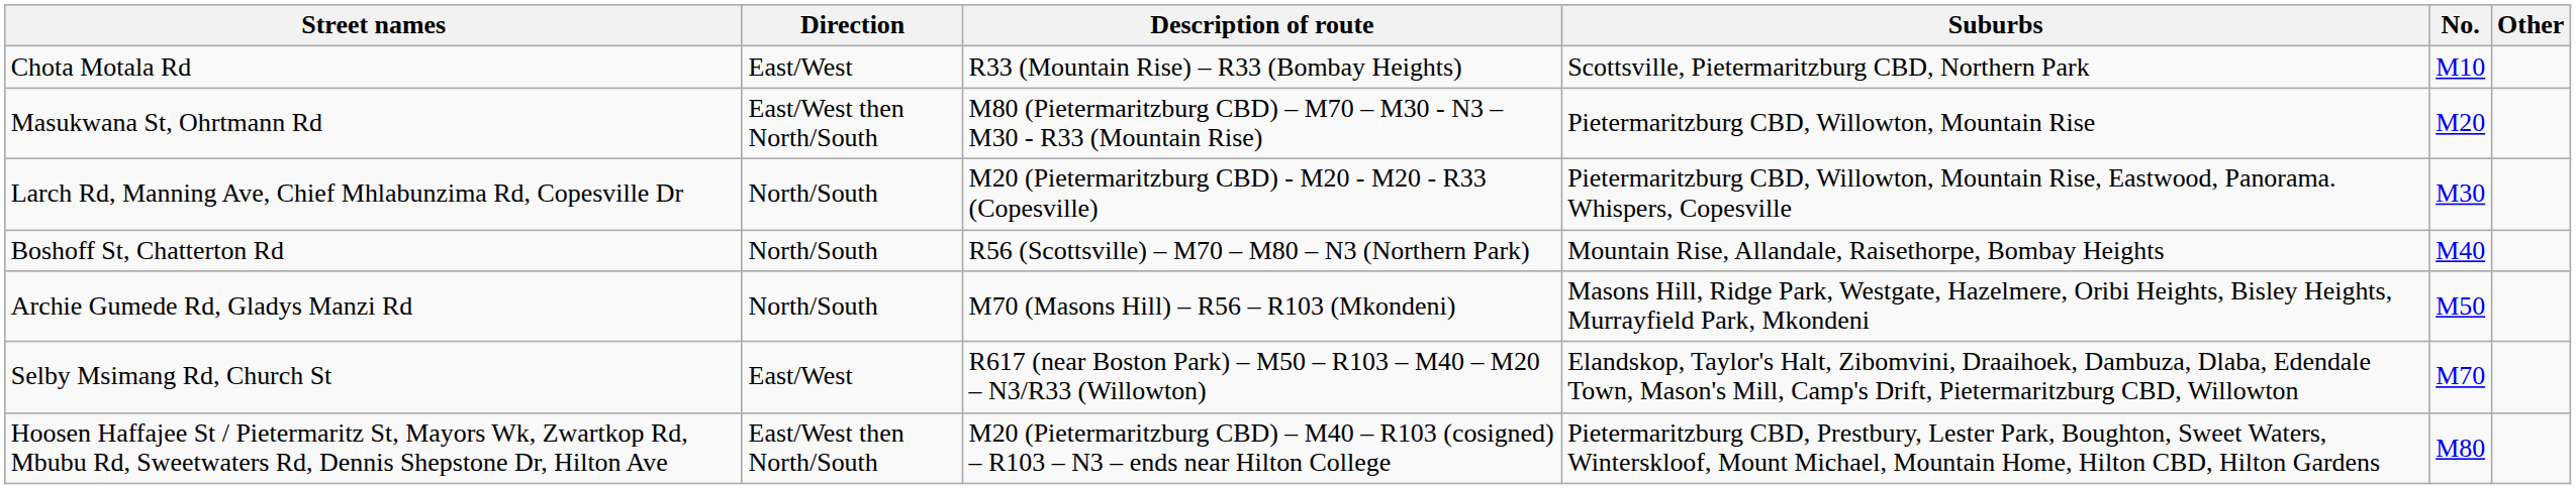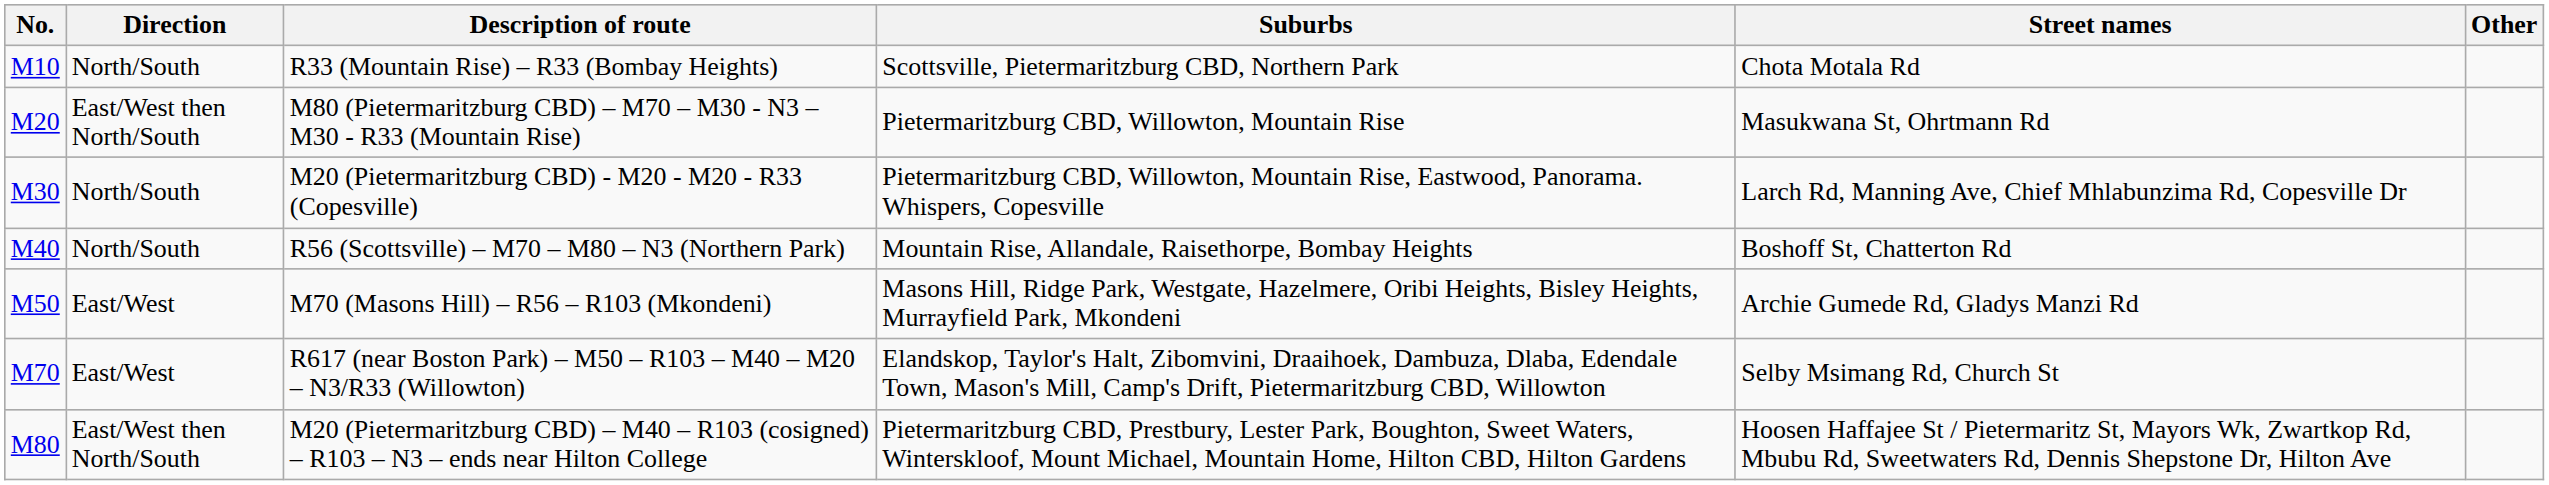columns swapped: No. <-> Street names
R33 (Mountain Rise) – R33 (Bombay Heights) | Direction: East/West -> North/South
M70 (Masons Hill) – R56 – R103 (Mkondeni) | Direction: North/South -> East/West
